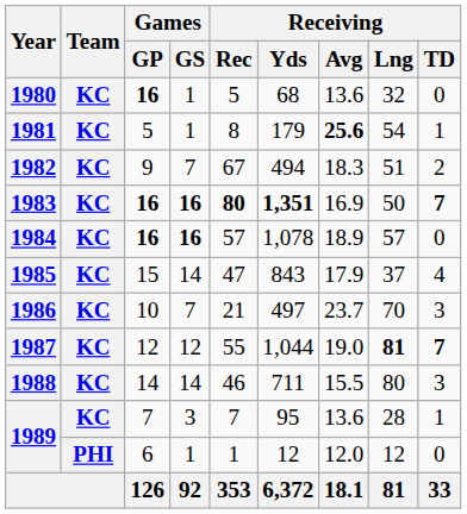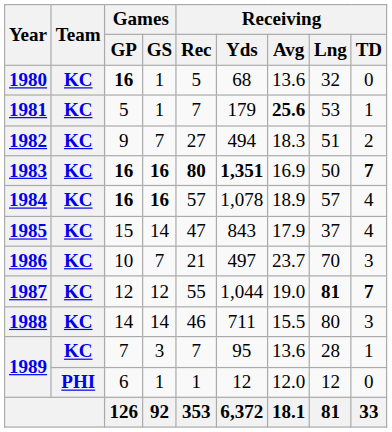1981 | Receiving / Rec: 8 -> 7
1981 | Receiving / Lng: 54 -> 53
1982 | Receiving / Rec: 67 -> 27
1984 | Receiving / TD: 0 -> 4
